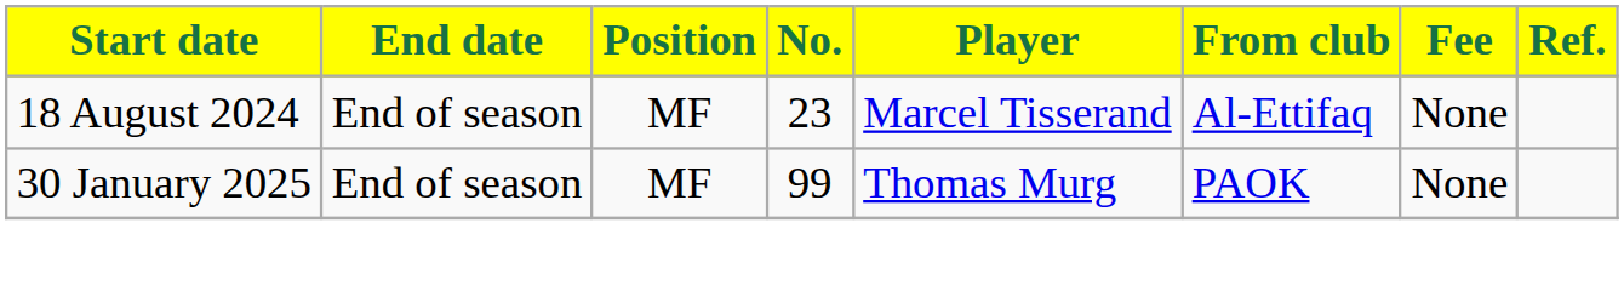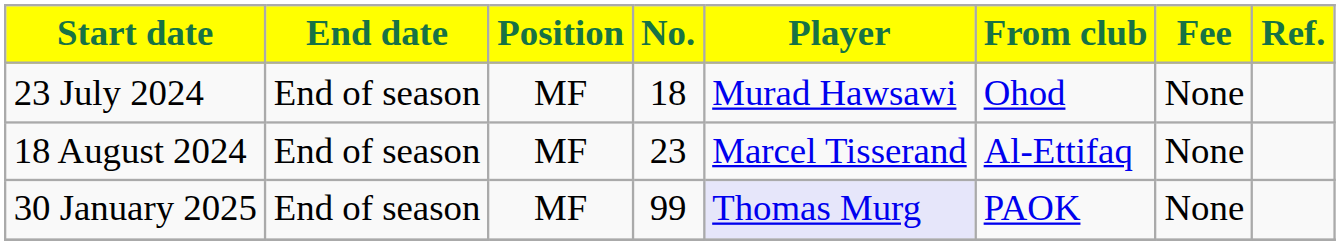+ row: 23 July 2024 | End of season | MF | 18 | Murad Hawsawi | Ohod | None
30 January 2025 | Player: no background -> lavender background
